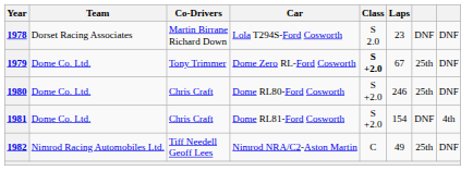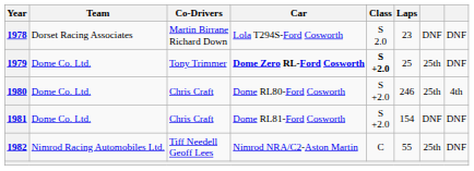1979 | Car: normal -> bold
1979 | Laps: 67 -> 25
1980 | column 8: DNF -> 4th
1981 | column 8: 4th -> DNF
1982 | Laps: 49 -> 55
